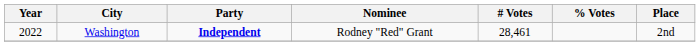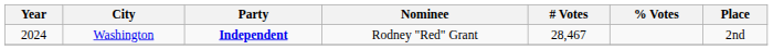Washington | Year: 2022 -> 2024
Washington | # Votes: 28,461 -> 28,467
